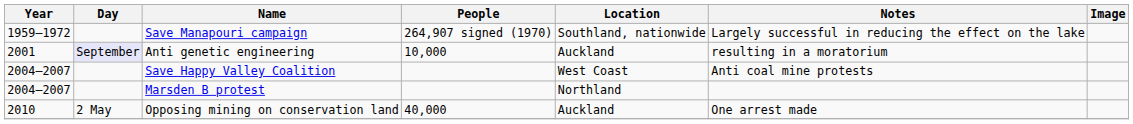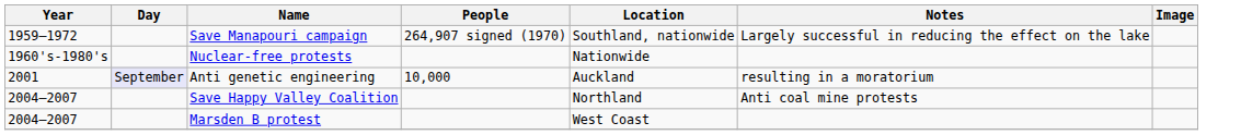+ row: 1960's-1980's | Nuclear-free protests | Nationwide
Save Happy Valley Coalition | Location: West Coast -> Northland
Marsden B protest | Location: Northland -> West Coast
- row: 2010 | 2 May | Opposing mining on conservation land | 40,000 | Auckland | One arrest made
